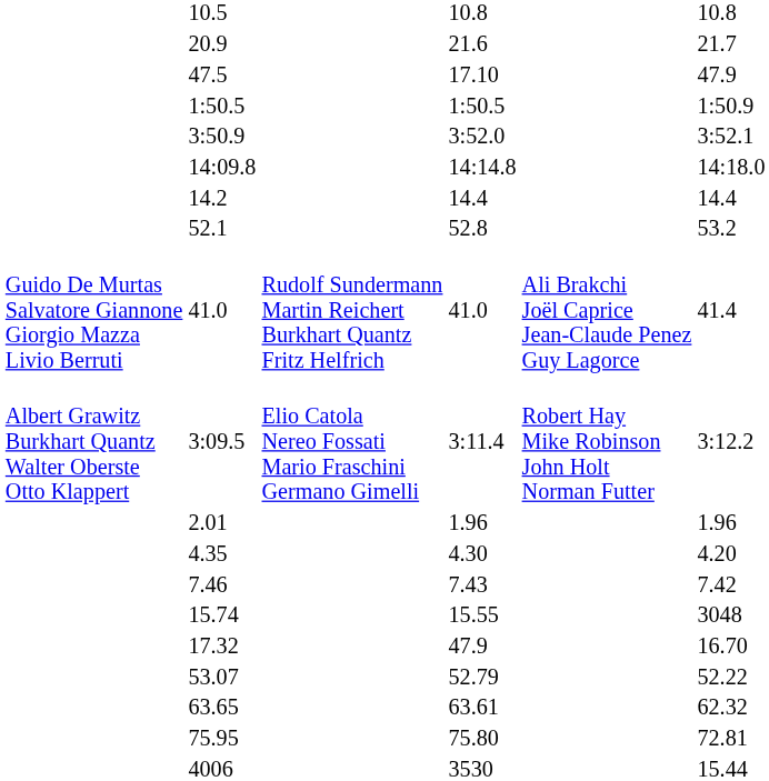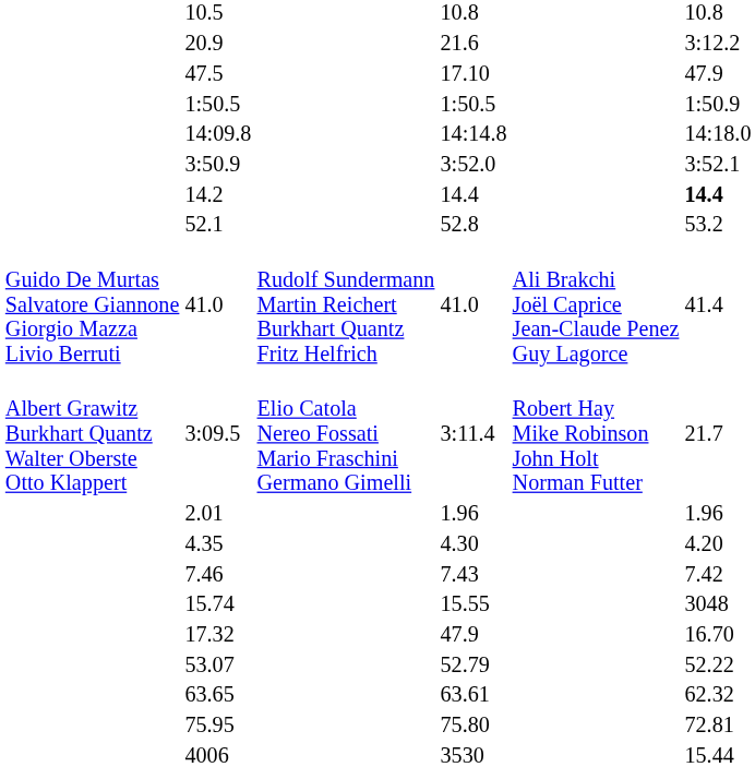20.9 | column 7: 21.7 -> 3:12.2
rows swapped: 3:50.9 <-> 14:09.8
14.2 | column 7: normal -> bold
3:09.5 | column 7: 3:12.2 -> 21.7
